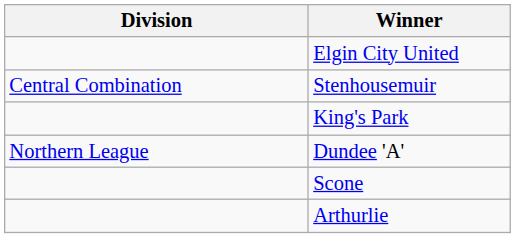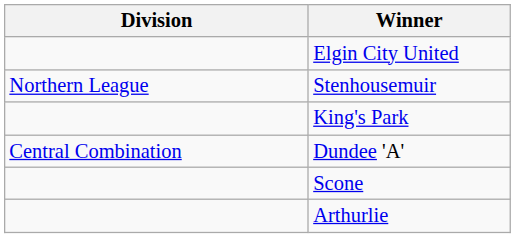Stenhousemuir | Division: Central Combination -> Northern League
Dundee 'A' | Division: Northern League -> Central Combination
